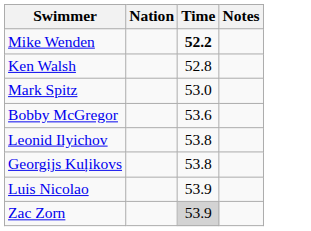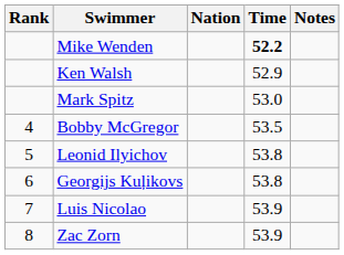+ column: Rank | 4 | 5 | 6 | 7 | 8
Ken Walsh | Time: 52.8 -> 52.9
Bobby McGregor | Time: 53.6 -> 53.5
Zac Zorn | Time: lightgrey background -> no background
